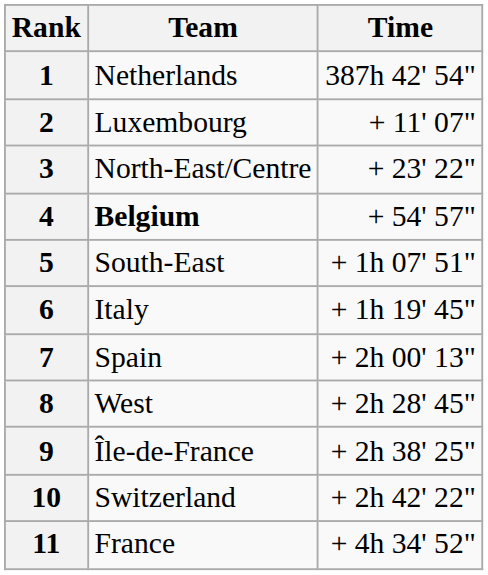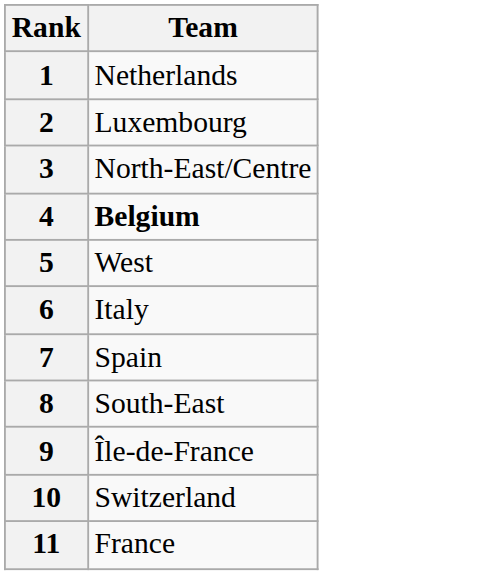- column: Time | 387h 42' 54" | + 11' 07" | + 23' 22" | + 54' 57" | + 1h 07' 51" | + 1h 19' 45" | + 2h 00' 13" | + 2h 28' 45" | + 2h 38' 25" | + 2h 42' 22" | + 4h 34' 52"
5 | Team: South-East -> West
8 | Team: West -> South-East
